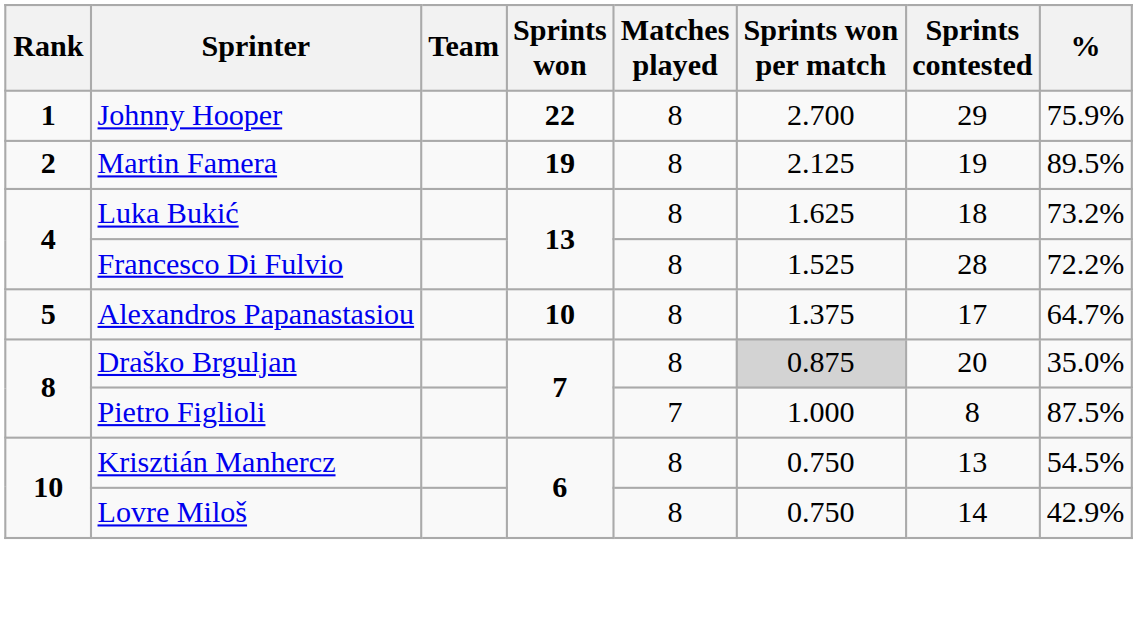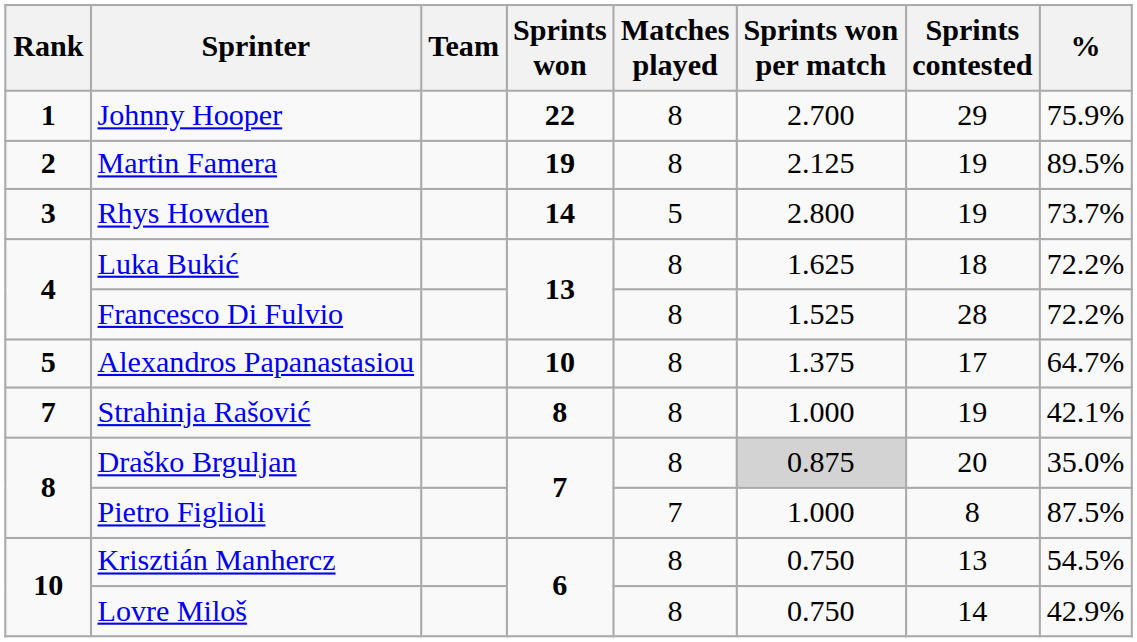+ row: 3 | Rhys Howden | 14 | 5 | 2.800 | 19 | 73.7%
Luka Bukić | %: 73.2% -> 72.2%
+ row: 7 | Strahinja Rašović | 8 | 8 | 1.000 | 19 | 42.1%
